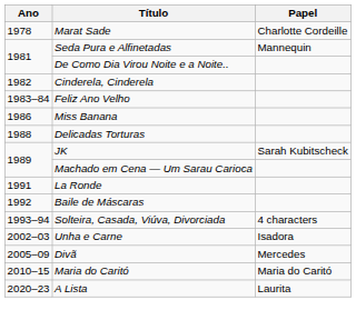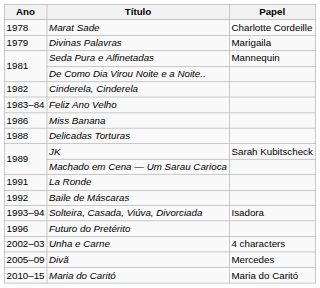+ row: 1979 | Divinas Palavras | Marigaila
Solteira, Casada, Viúva, Divorciada | Papel: 4 characters -> Isadora
+ row: 1996 | Futuro do Pretérito
Unha e Carne | Papel: Isadora -> 4 characters
- row: 2020–23 | A Lista | Laurita
